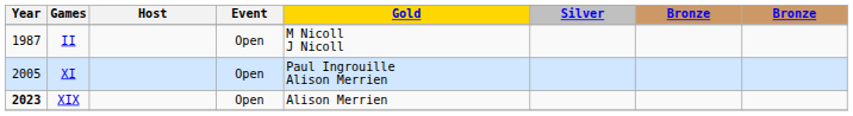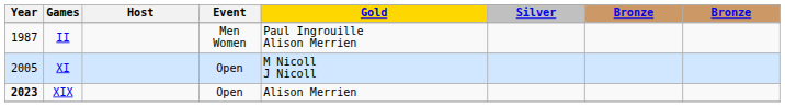II | Event: Open -> Men Women
II | Gold: M Nicoll J Nicoll -> Paul Ingrouille Alison Merrien
XI | Gold: Paul Ingrouille Alison Merrien -> M Nicoll J Nicoll
